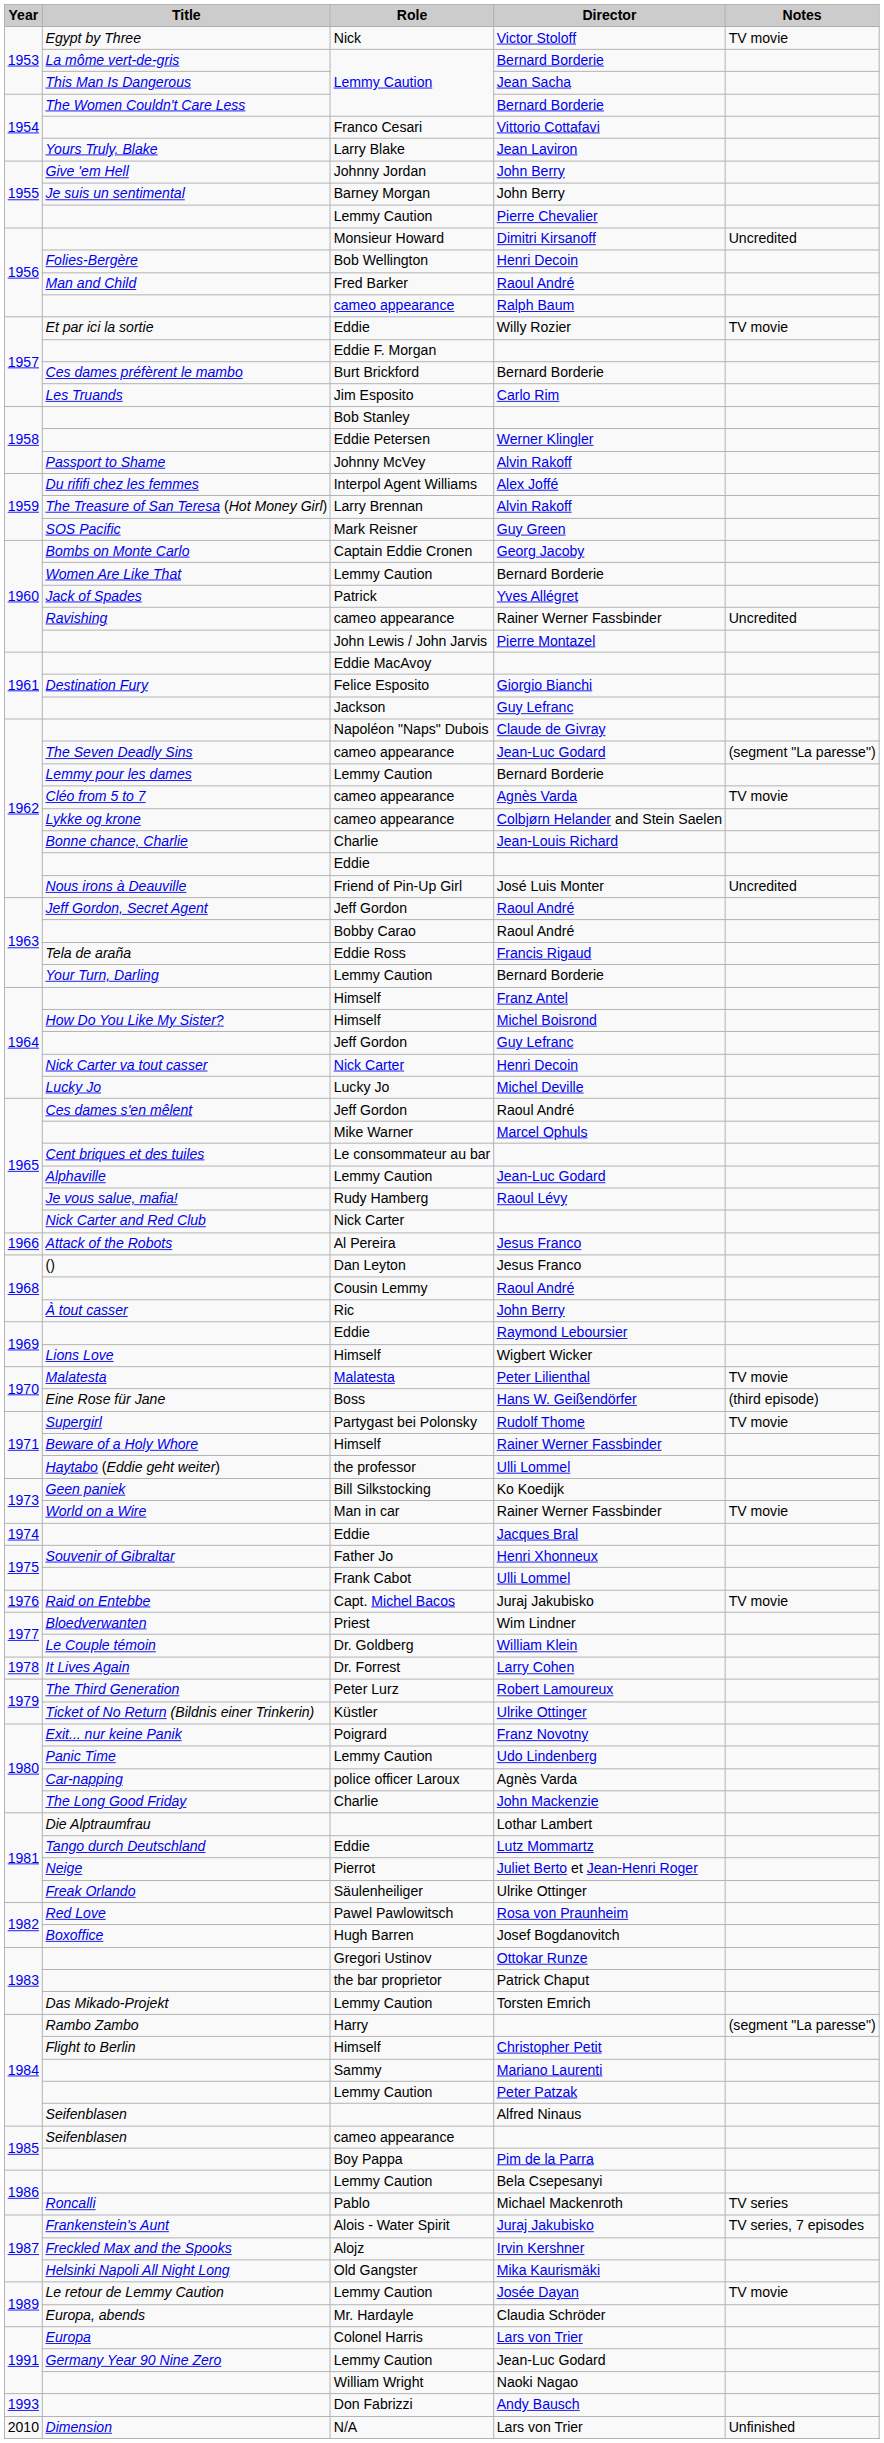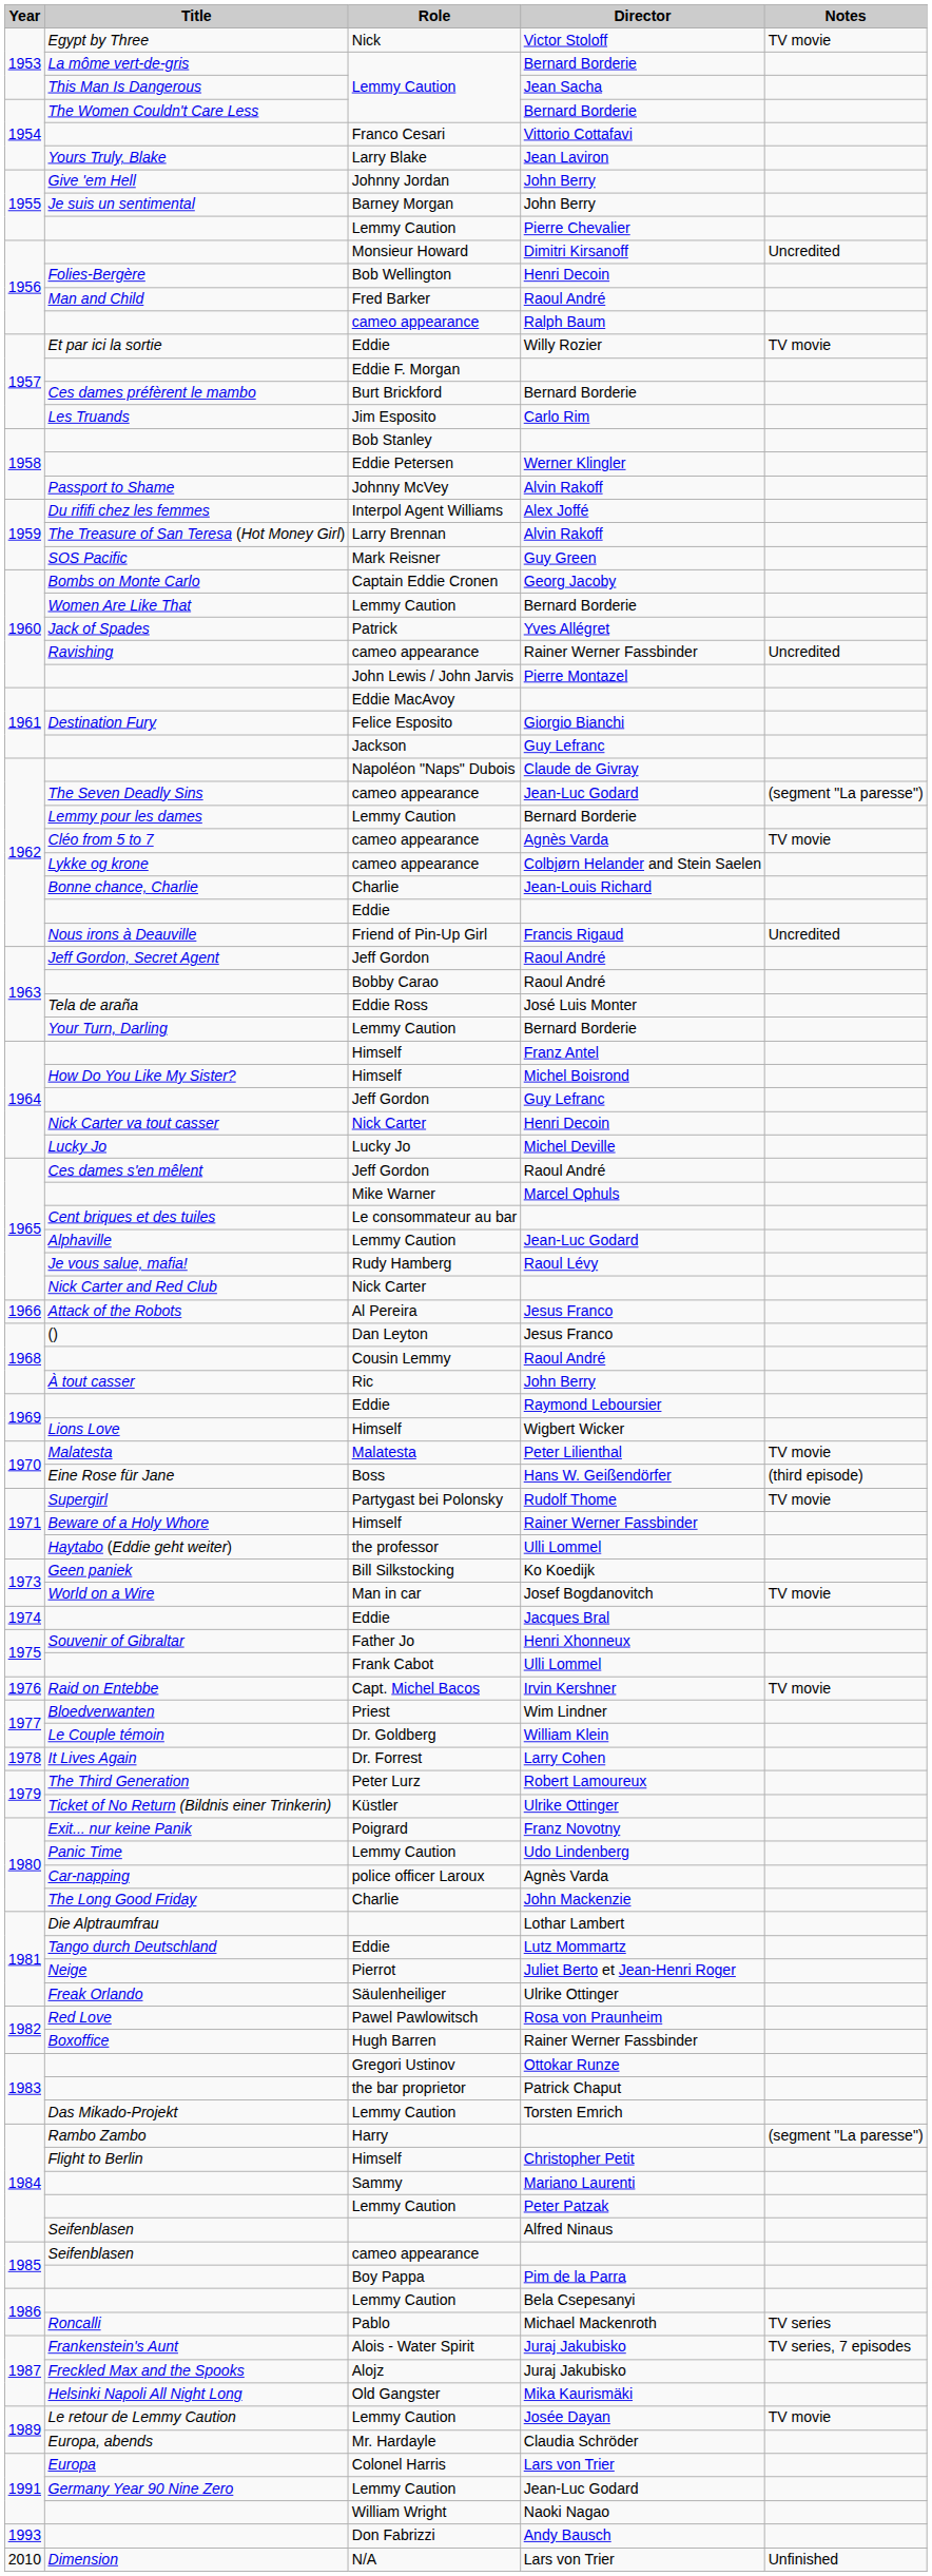Nous irons à Deauville | Director: José Luis Monter -> Francis Rigaud
Tela de araña | Director: Francis Rigaud -> José Luis Monter
World on a Wire | Director: Rainer Werner Fassbinder -> Josef Bogdanovitch
Raid on Entebbe | Director: Juraj Jakubisko -> Irvin Kershner
Boxoffice | Director: Josef Bogdanovitch -> Rainer Werner Fassbinder
Freckled Max and the Spooks | Director: Irvin Kershner -> Juraj Jakubisko
